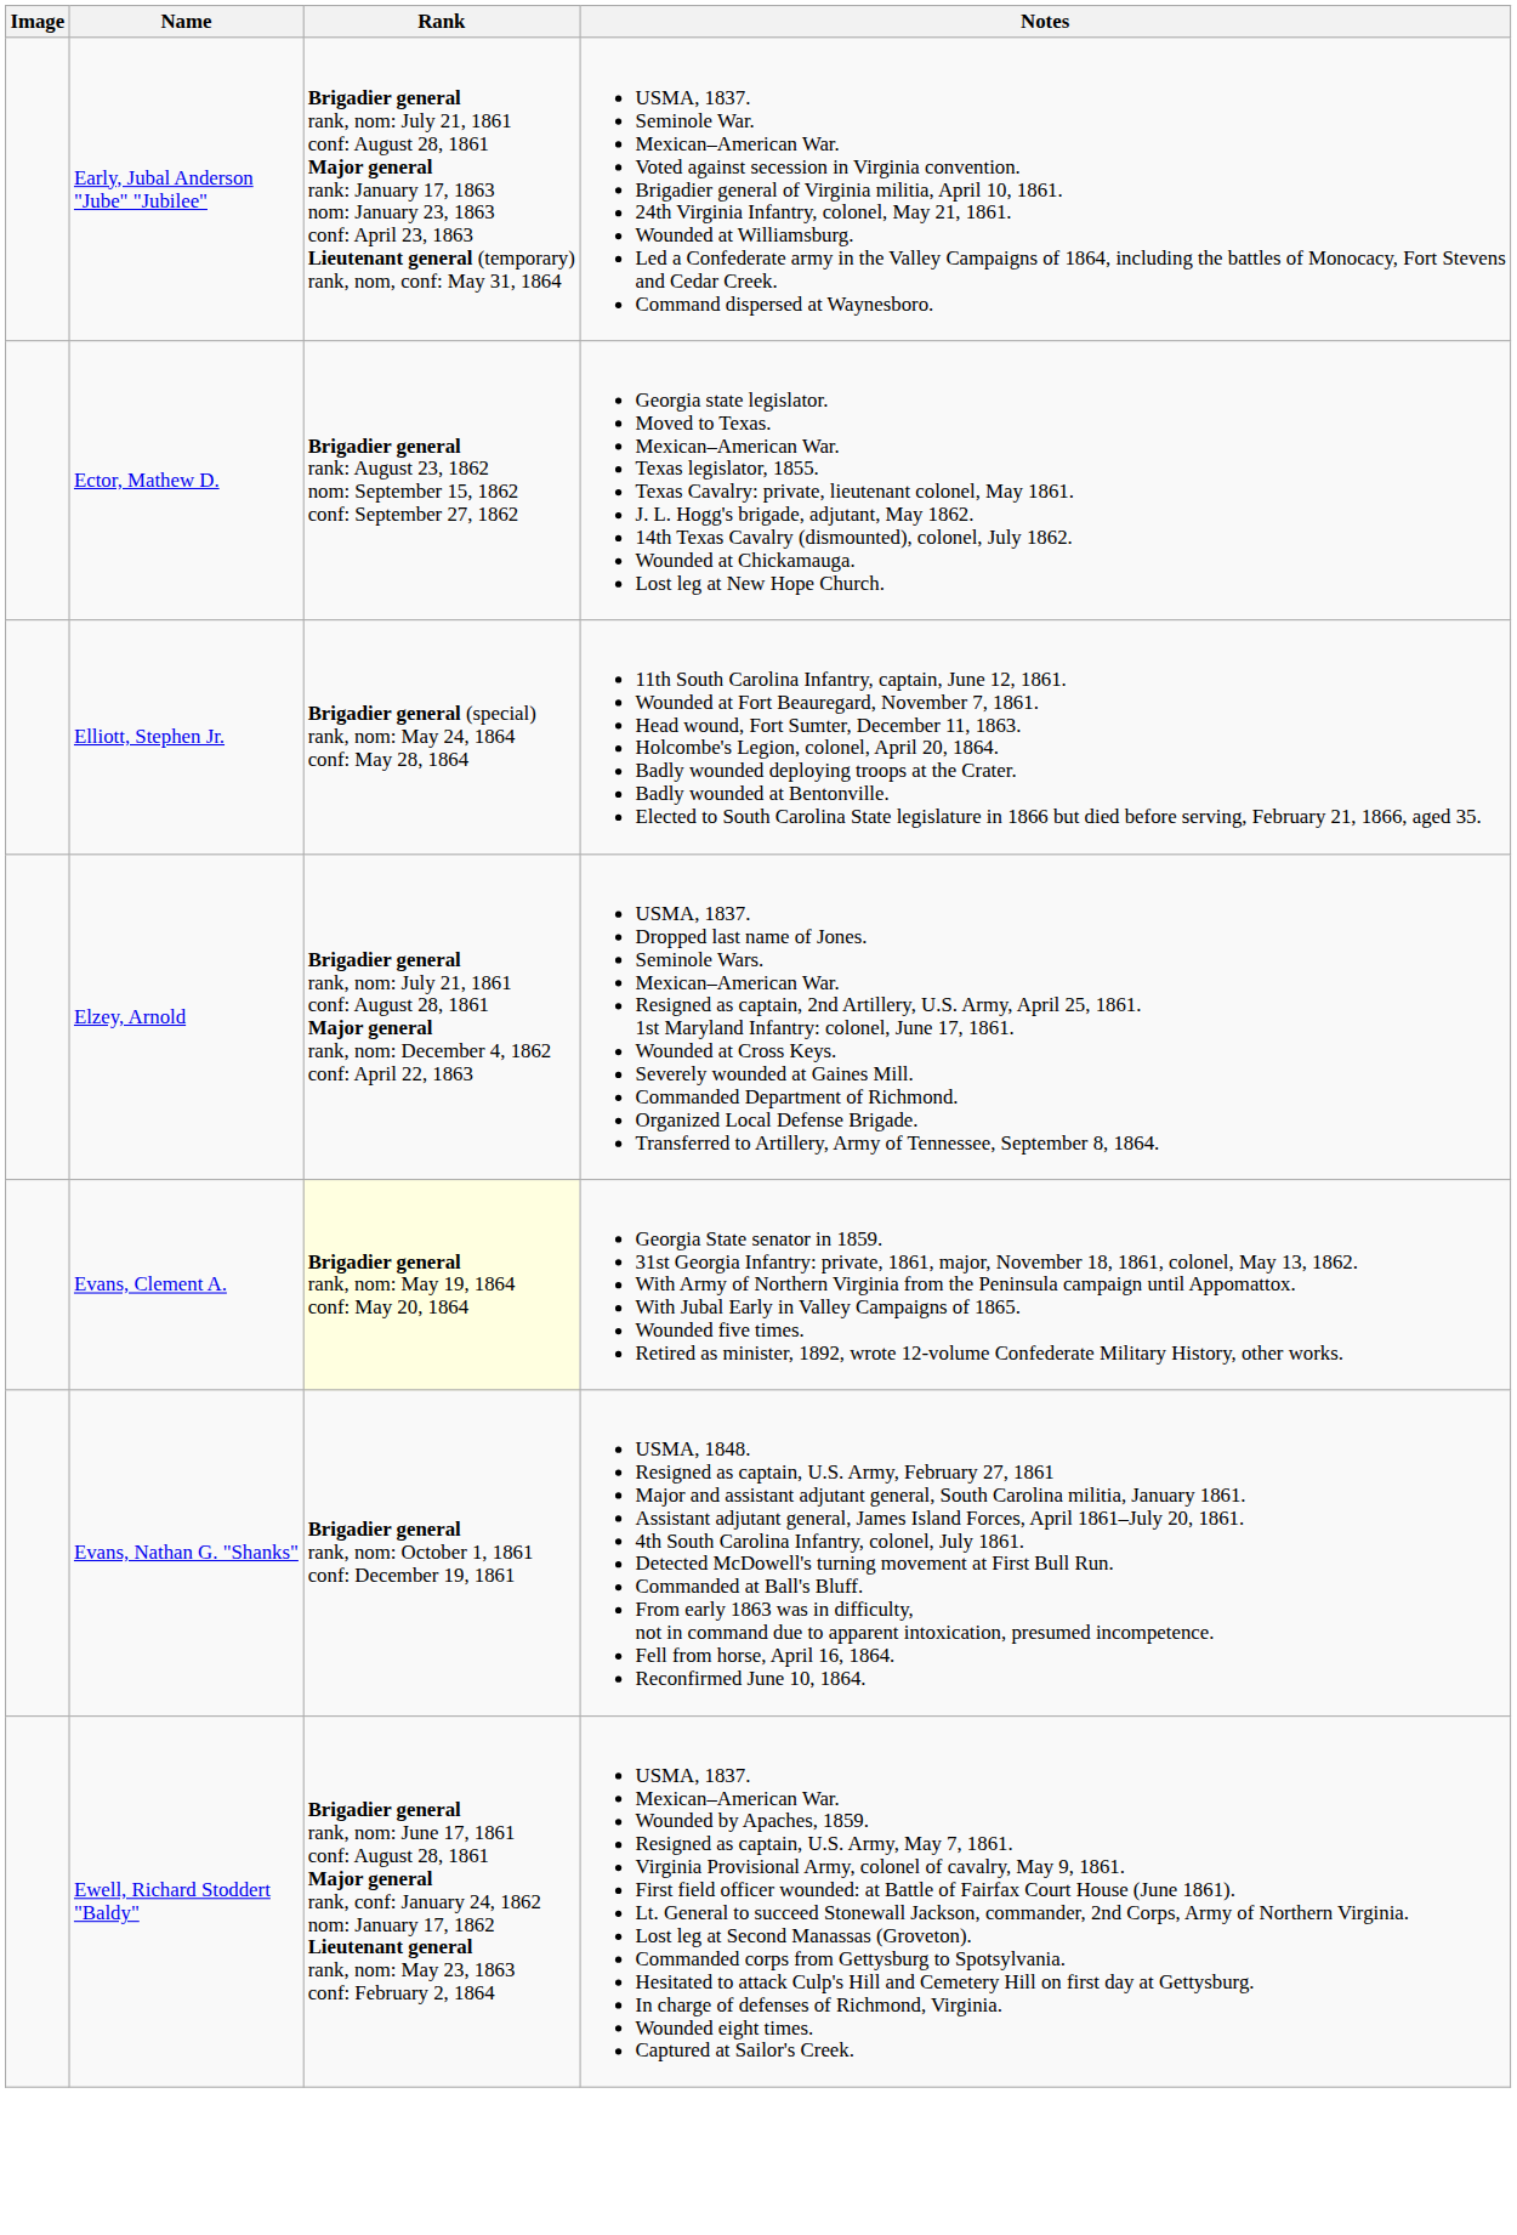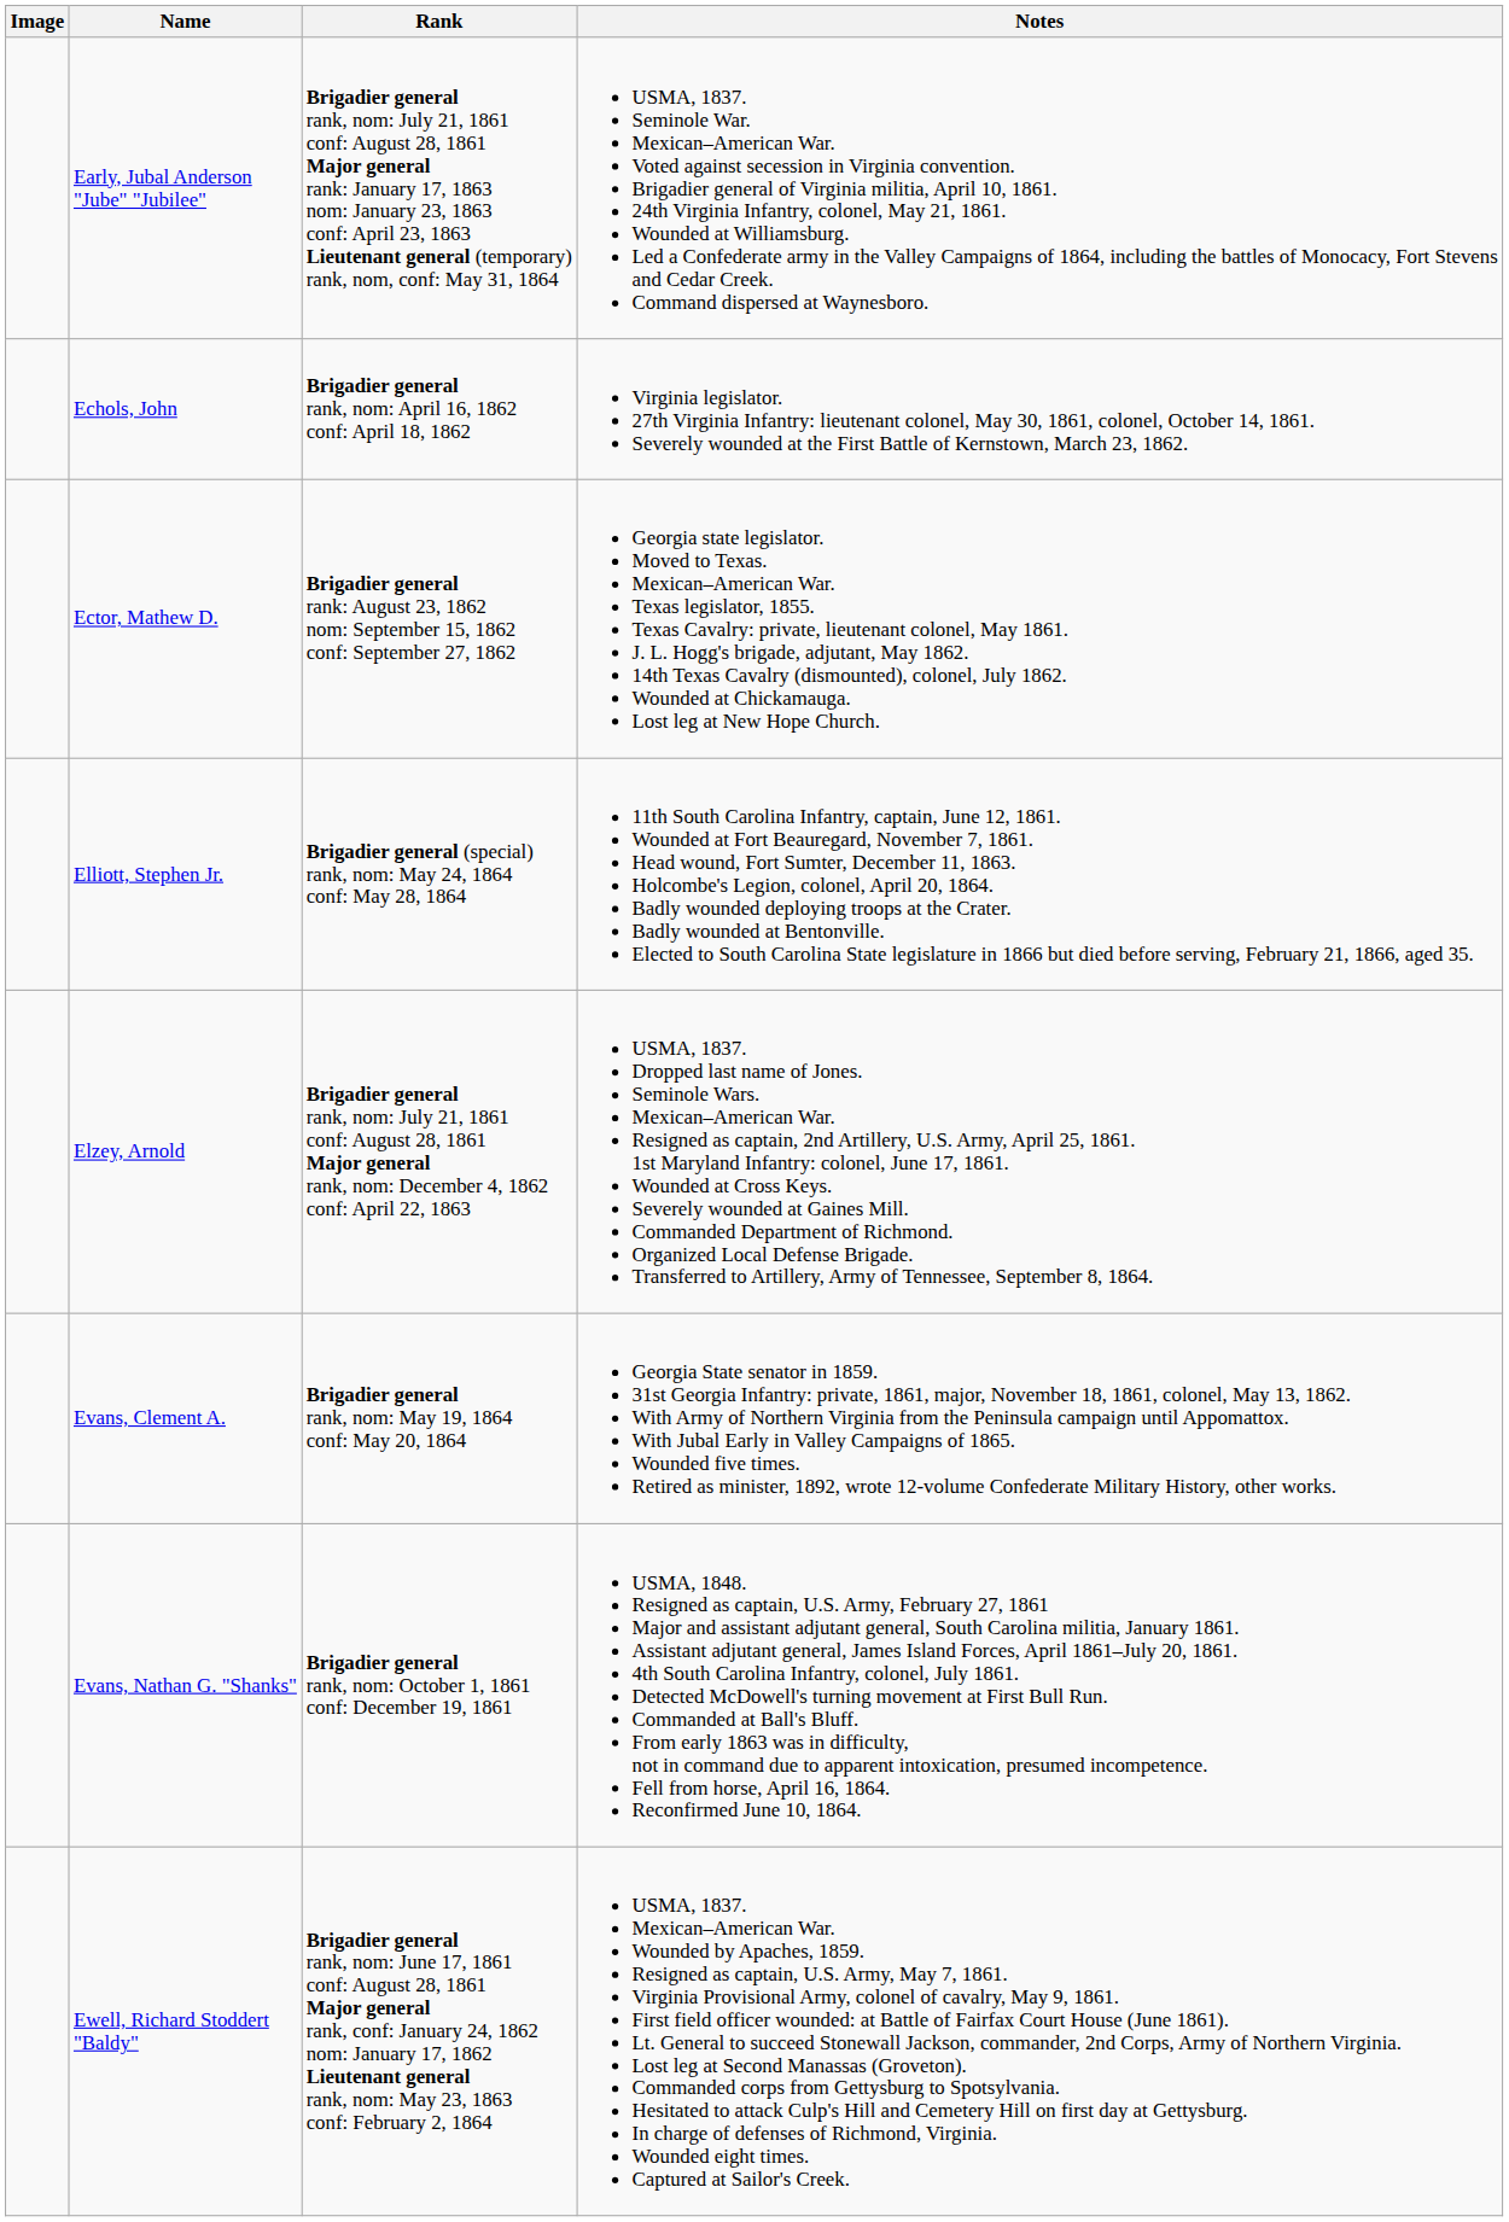+ row: Echols, John | Brigadier general rank, nom: April 16, 1862 conf: April 18, 1862 | Virginia legislator. 27th Virginia Infantry: lieutenant colonel, May 30, 1861, colonel, October 14, 1861. Severely wounded at the First Battle of Kernstown, March 23, 1862.
Evans, Clement A. | Rank: lightyellow background -> no background
